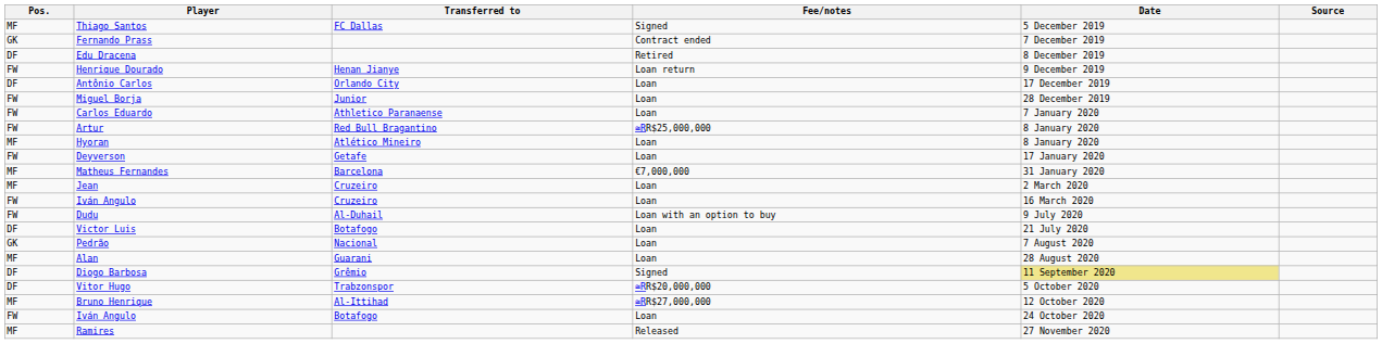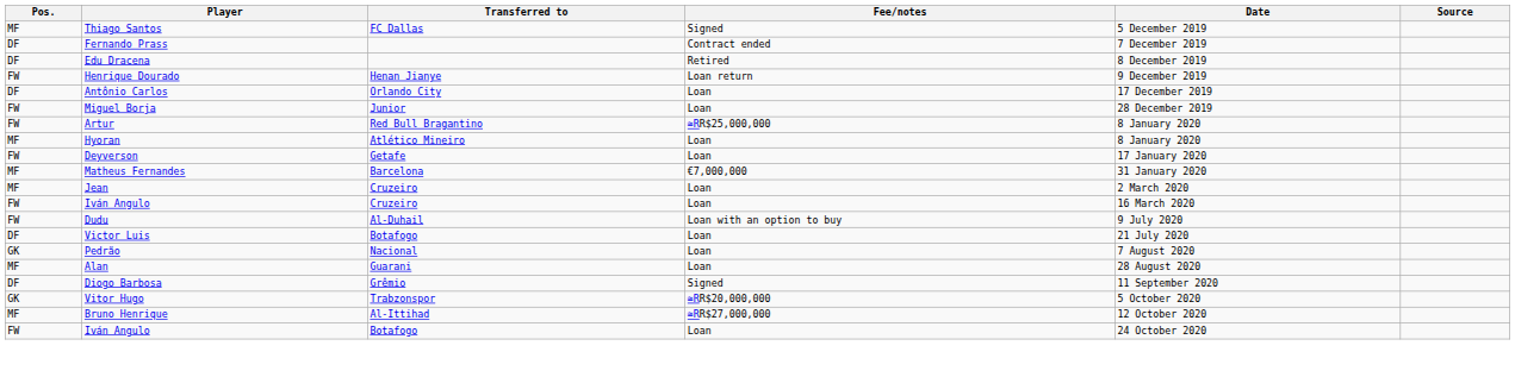Fernando Prass | Pos.: GK -> DF
- row: FW | Carlos Eduardo | Athletico Paranaense | Loan | 7 January 2020
Diogo Barbosa | Date: khaki background -> no background
Vitor Hugo | Pos.: DF -> GK
- row: MF | Ramires | Released | 27 November 2020
